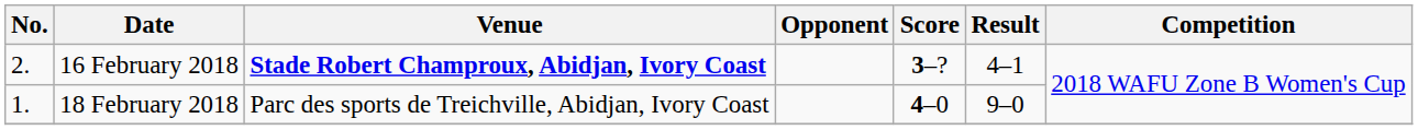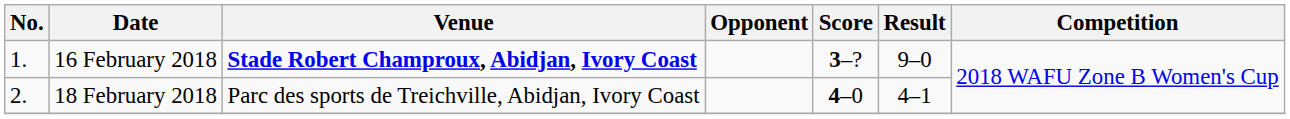16 February 2018 | No.: 2. -> 1.
16 February 2018 | Result: 4–1 -> 9–0
18 February 2018 | No.: 1. -> 2.
18 February 2018 | Result: 9–0 -> 4–1
